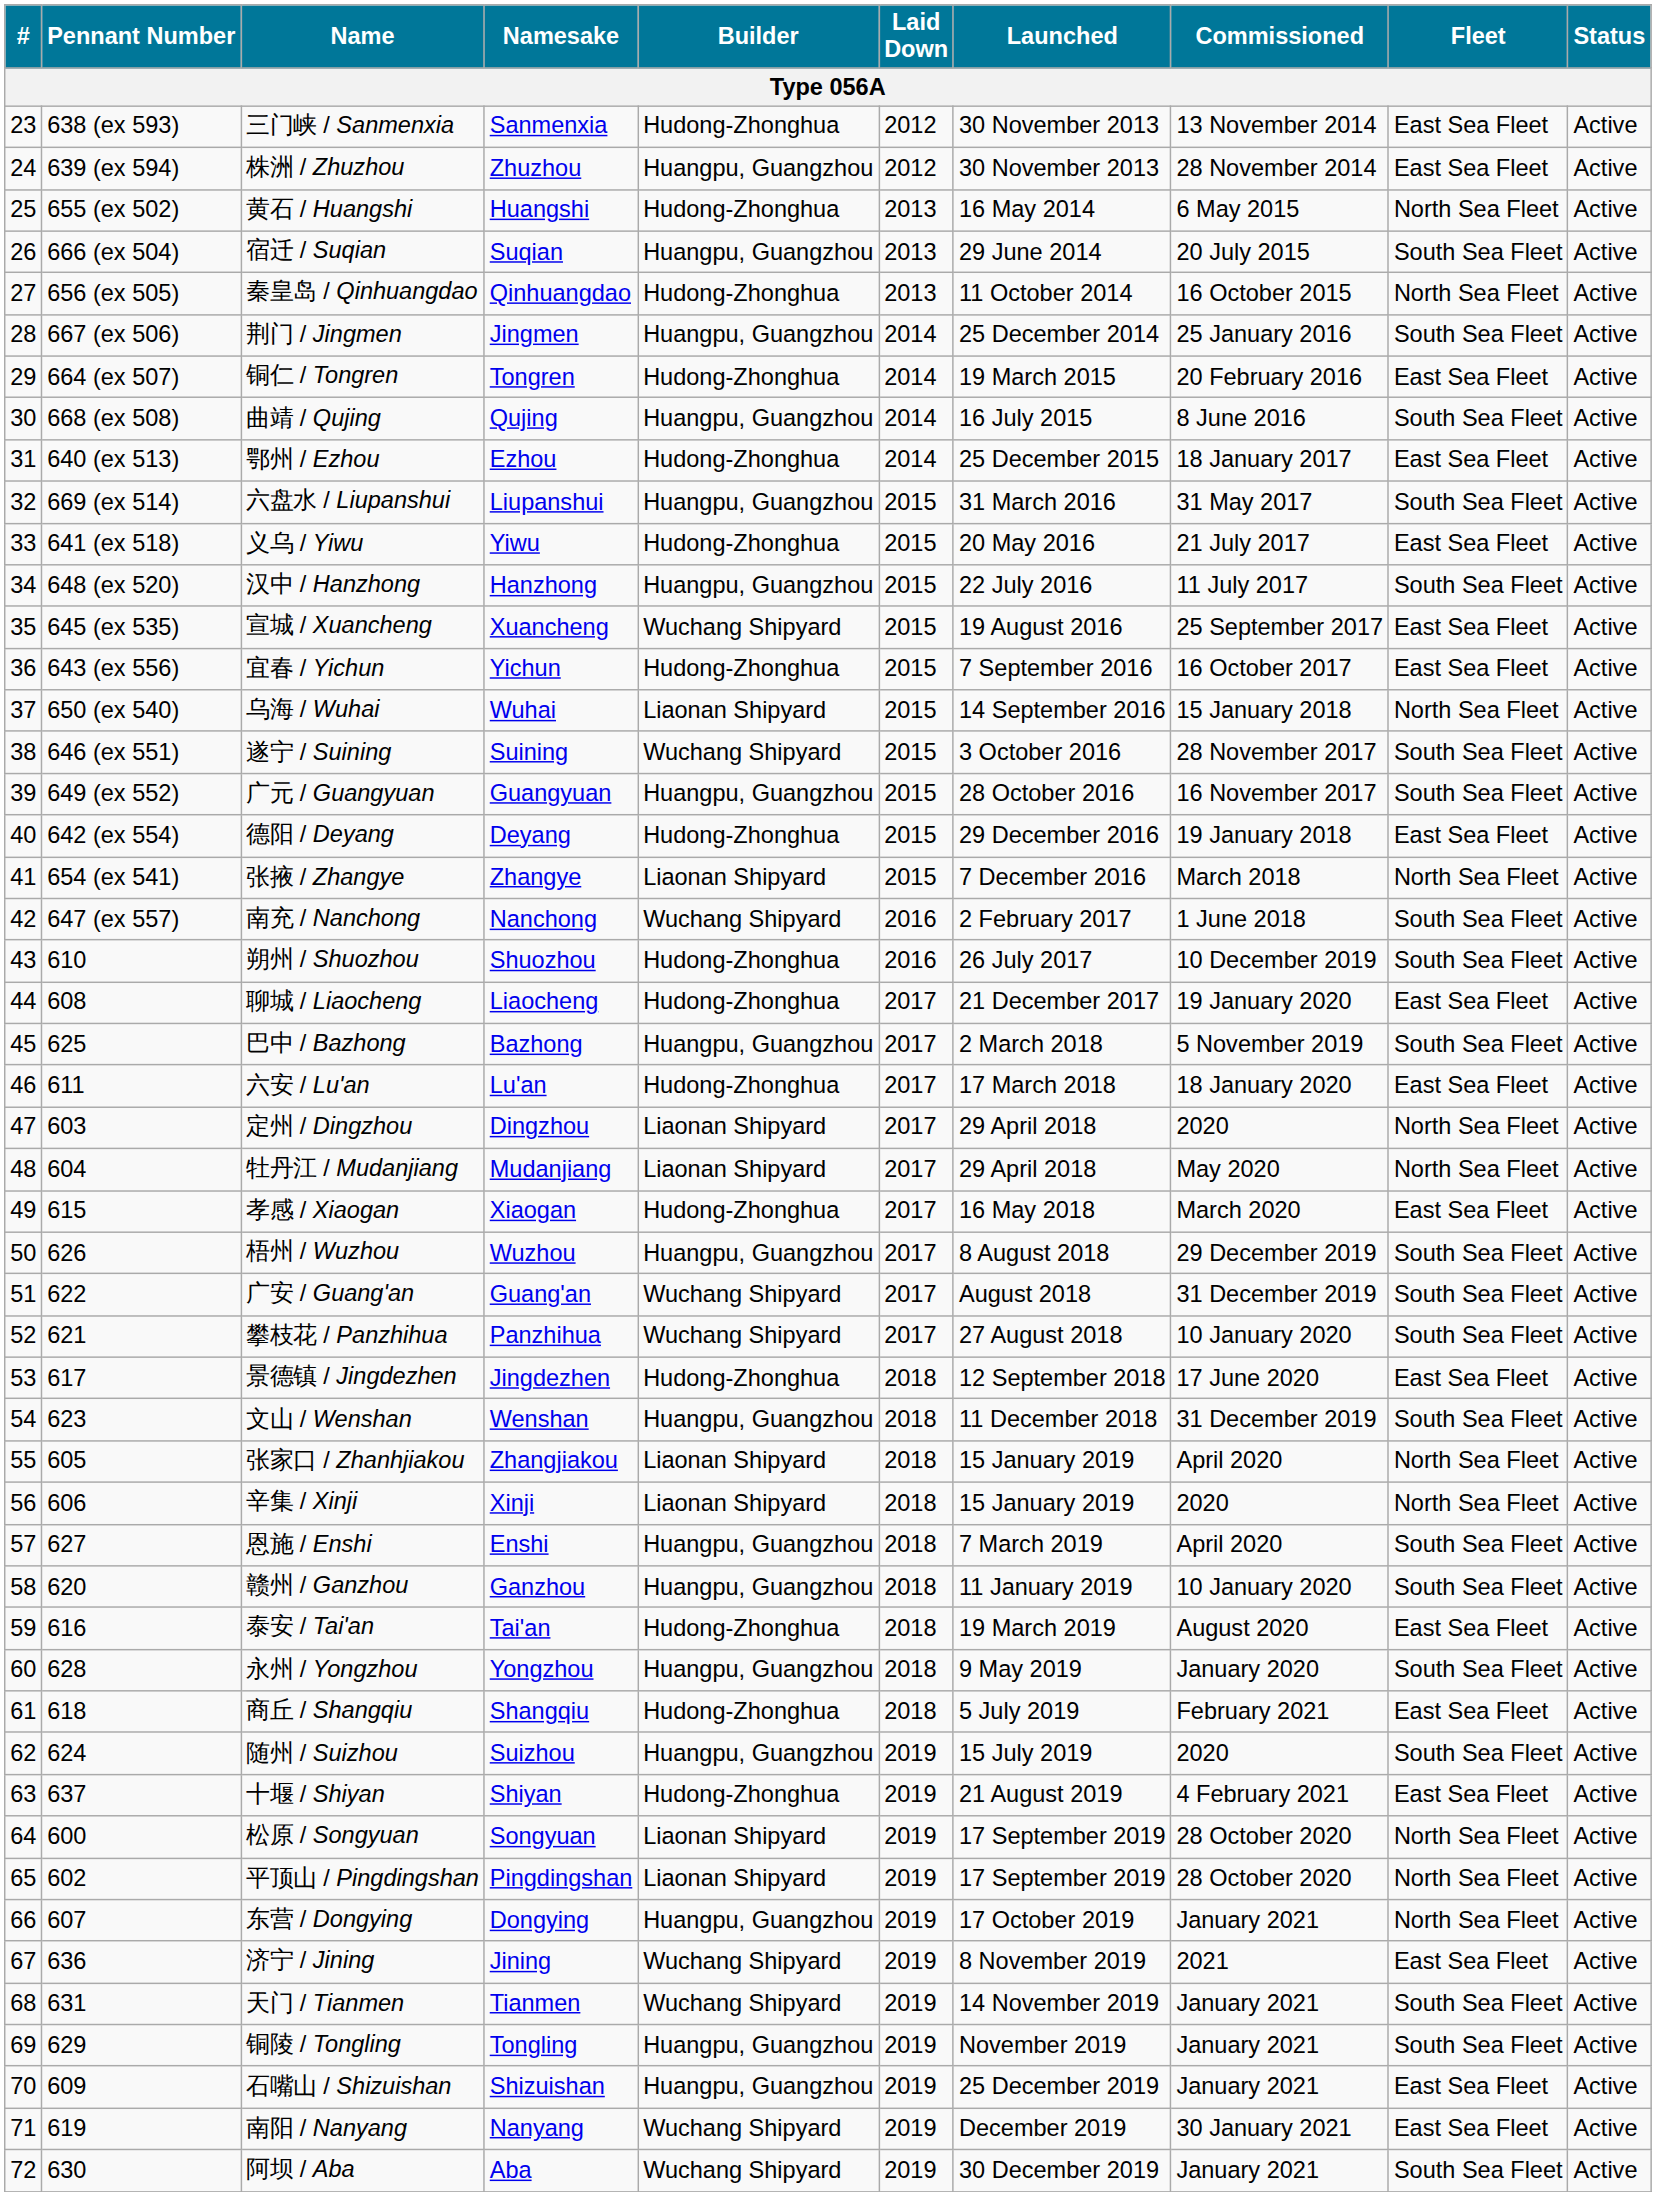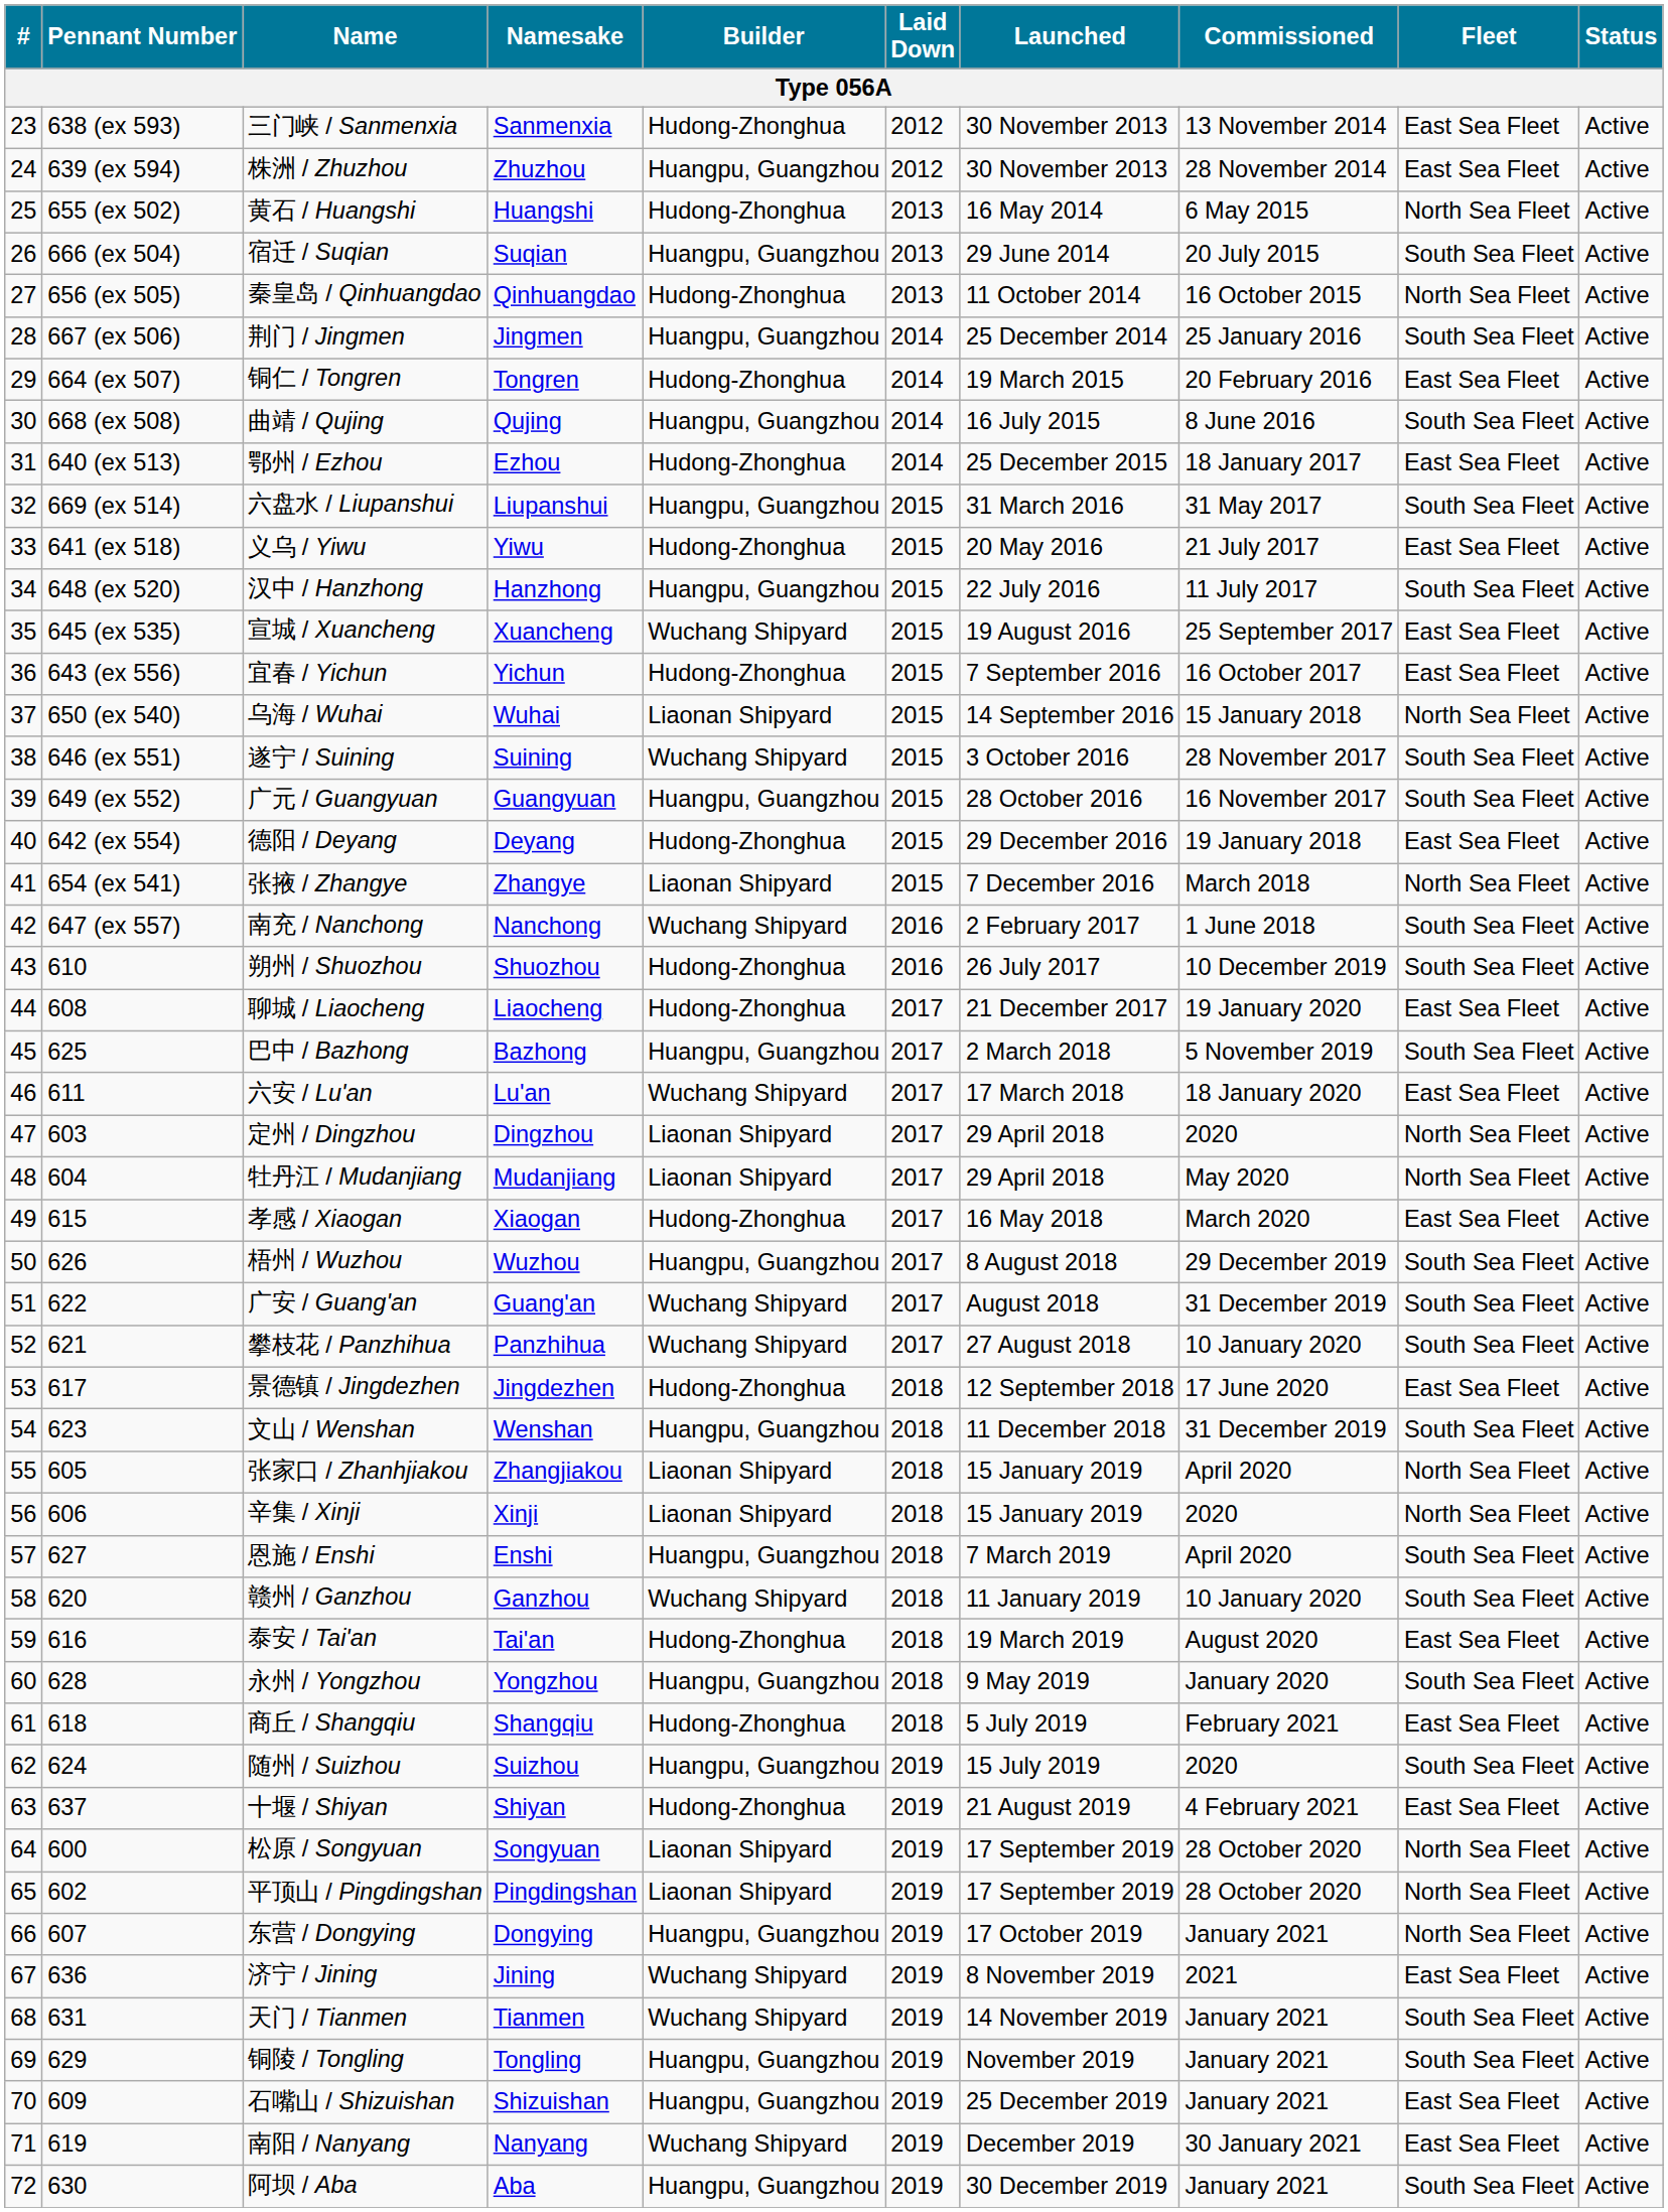六安 / Lu'an | Builder: Hudong-Zhonghua -> Wuchang Shipyard
赣州 / Ganzhou | Builder: Huangpu, Guangzhou -> Wuchang Shipyard
阿坝 / Aba | Builder: Wuchang Shipyard -> Huangpu, Guangzhou
